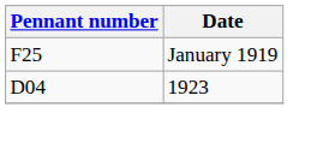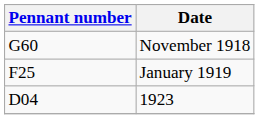+ row: G60 | November 1918
